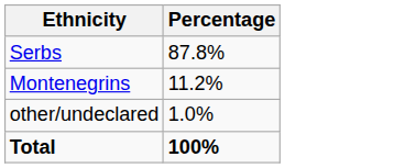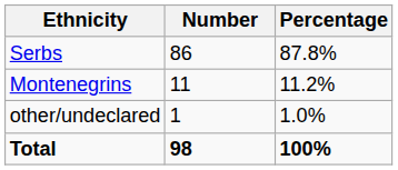+ column: Number | 86 | 11 | 1 | 98
